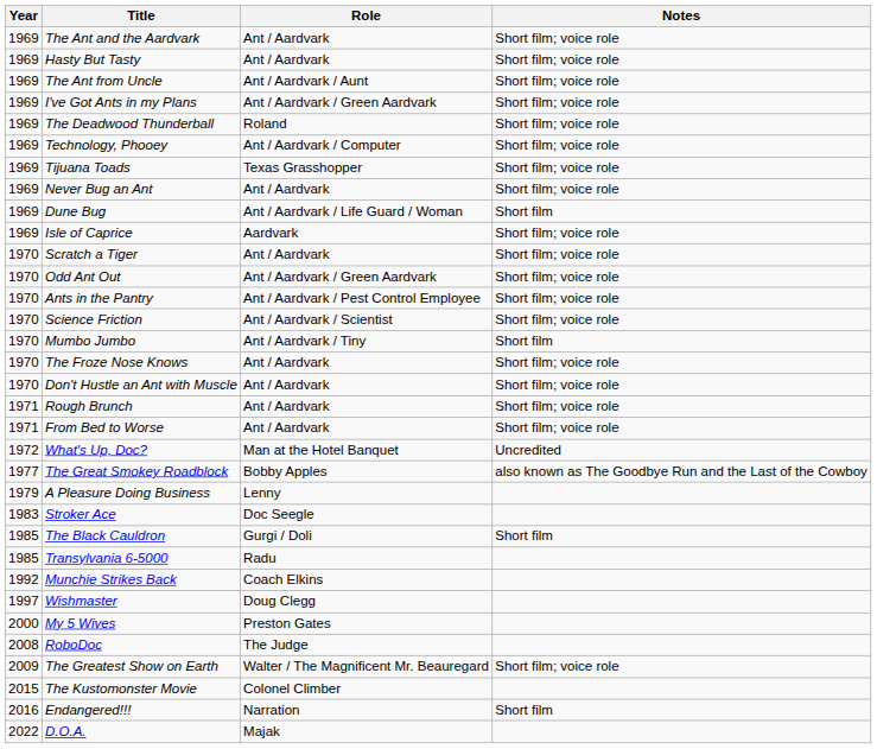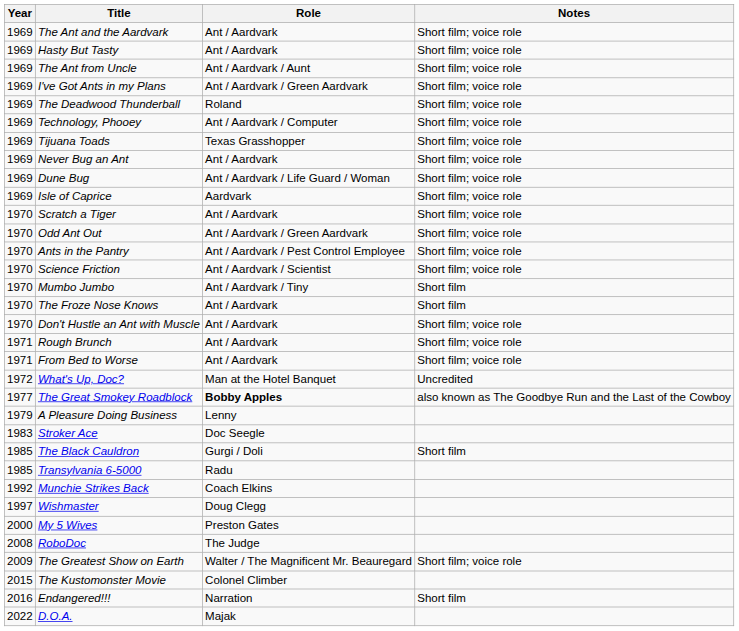Dune Bug | Notes: Short film -> Short film; voice role
The Froze Nose Knows | Notes: Short film; voice role -> Short film
The Great Smokey Roadblock | Role: normal -> bold
